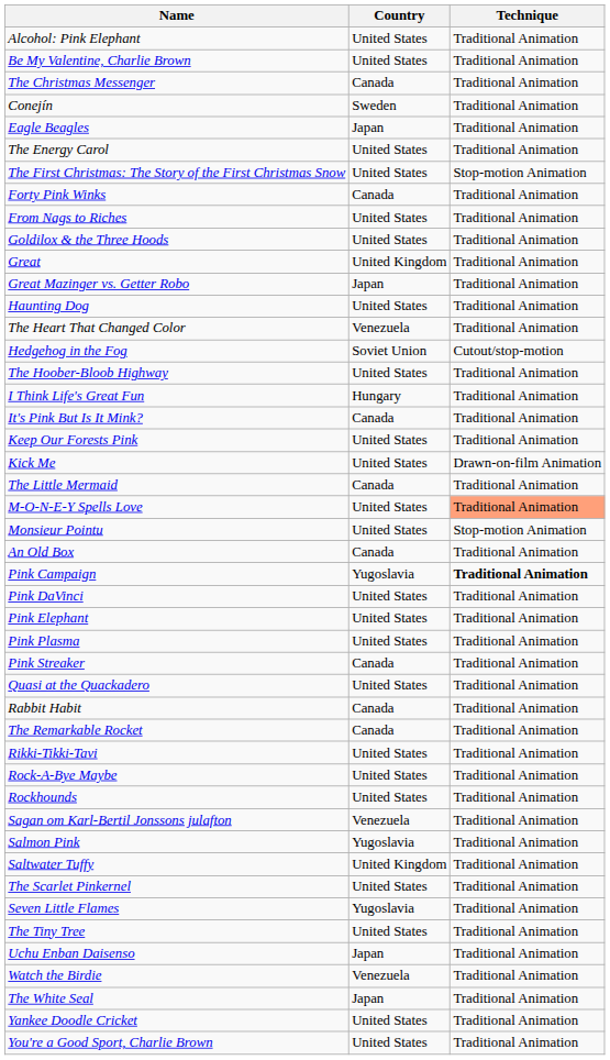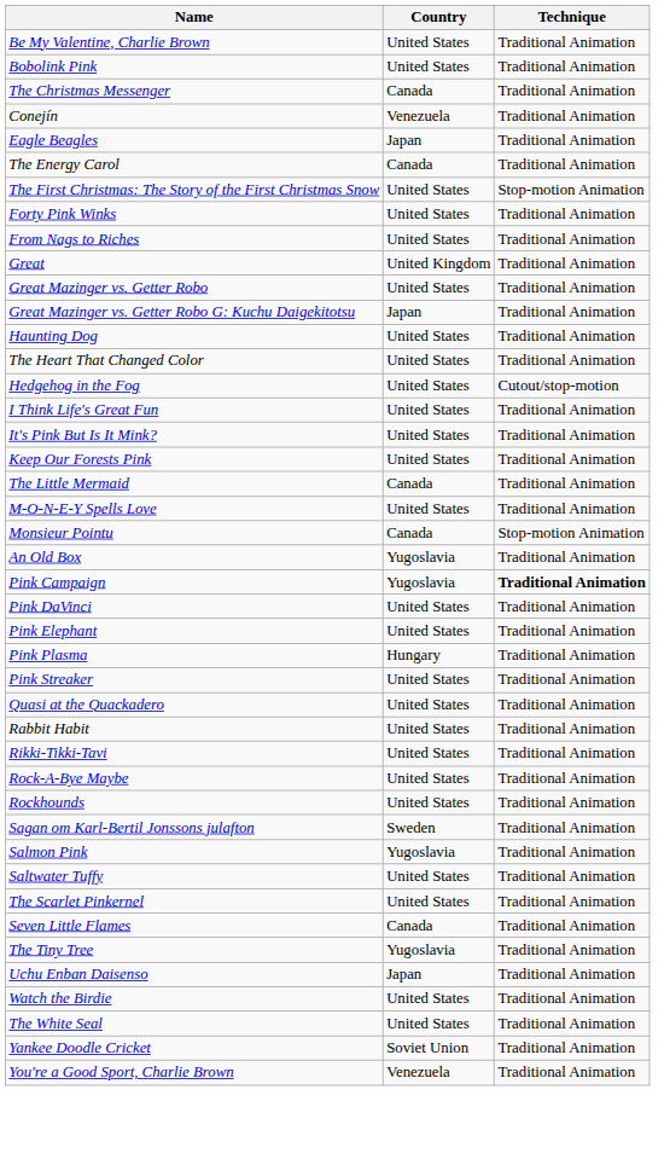- row: Alcohol: Pink Elephant | United States | Traditional Animation
+ row: Bobolink Pink | United States | Traditional Animation
Conejín | Country: Sweden -> Venezuela
The Energy Carol | Country: United States -> Canada
Forty Pink Winks | Country: Canada -> United States
- row: Goldilox & the Three Hoods | United States | Traditional Animation
Great Mazinger vs. Getter Robo | Country: Japan -> United States
+ row: Great Mazinger vs. Getter Robo G: Kuchu Daigekitotsu | Japan | Traditional Animation
The Heart That Changed Color | Country: Venezuela -> United States
Hedgehog in the Fog | Country: Soviet Union -> United States
- row: The Hoober-Bloob Highway | United States | Traditional Animation
I Think Life's Great Fun | Country: Hungary -> United States
It's Pink But Is It Mink? | Country: Canada -> United States
- row: Kick Me | United States | Drawn-on-film Animation
M-O-N-E-Y Spells Love | Technique: lightsalmon background -> no background
Monsieur Pointu | Country: United States -> Canada
An Old Box | Country: Canada -> Yugoslavia
Pink Plasma | Country: United States -> Hungary
Pink Streaker | Country: Canada -> United States
Rabbit Habit | Country: Canada -> United States
- row: The Remarkable Rocket | Canada | Traditional Animation
Sagan om Karl-Bertil Jonssons julafton | Country: Venezuela -> Sweden
Saltwater Tuffy | Country: United Kingdom -> United States
Seven Little Flames | Country: Yugoslavia -> Canada
The Tiny Tree | Country: United States -> Yugoslavia
Watch the Birdie | Country: Venezuela -> United States
The White Seal | Country: Japan -> United States
Yankee Doodle Cricket | Country: United States -> Soviet Union
You're a Good Sport, Charlie Brown | Country: United States -> Venezuela
